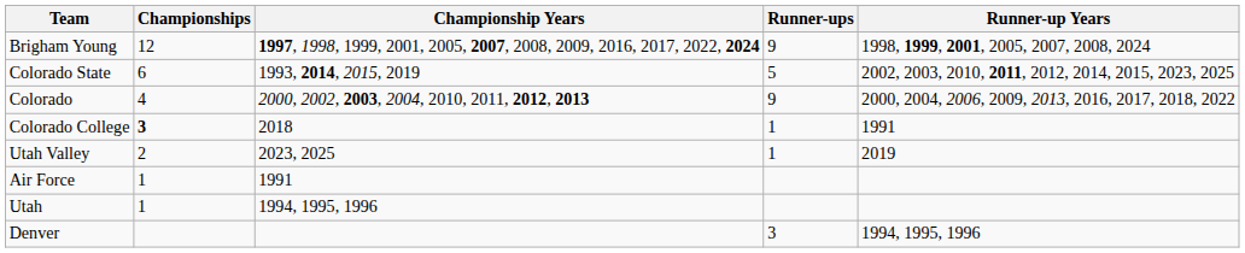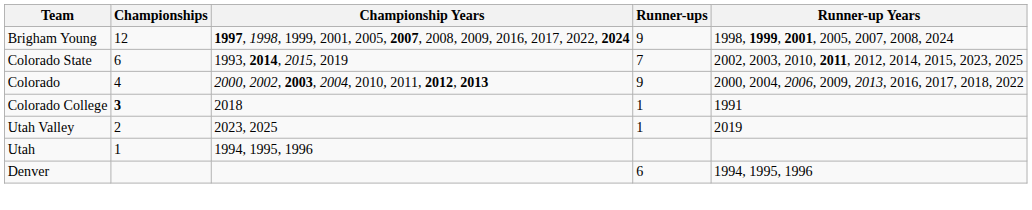Colorado State | Runner-ups: 5 -> 7
- row: Air Force | 1 | 1991
Denver | Runner-ups: 3 -> 6
